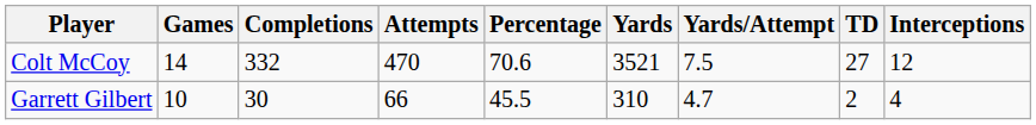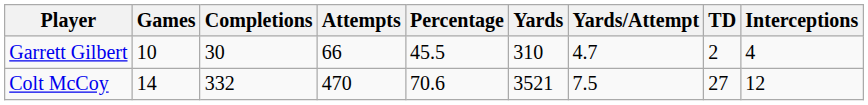rows swapped: Colt McCoy <-> Garrett Gilbert
